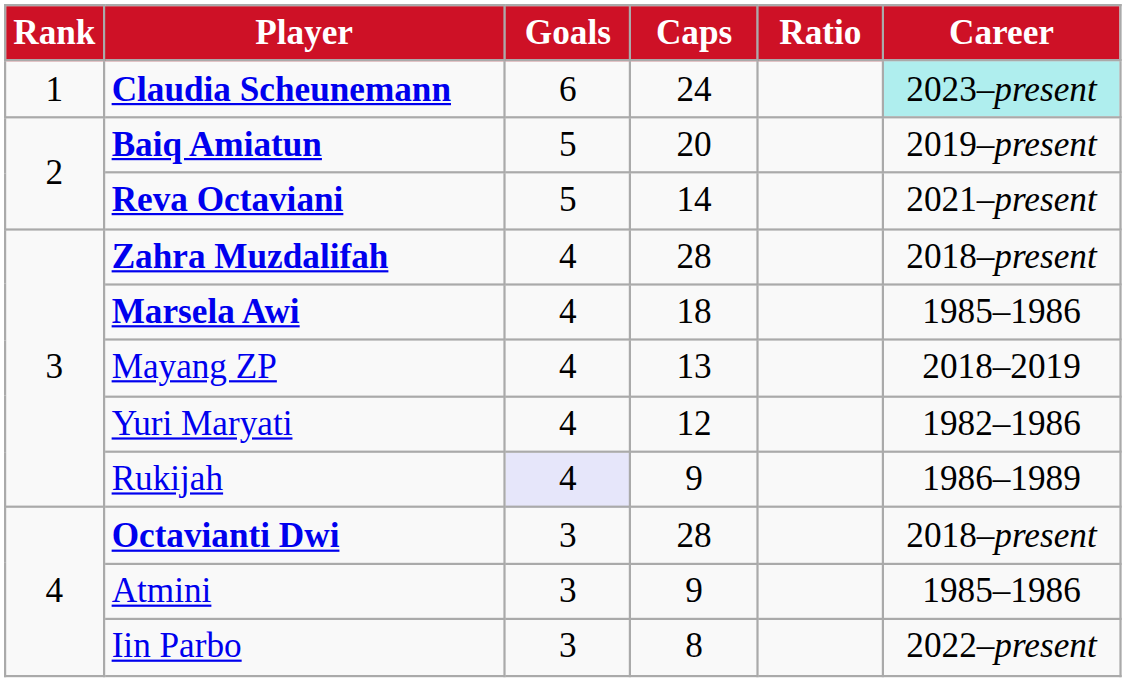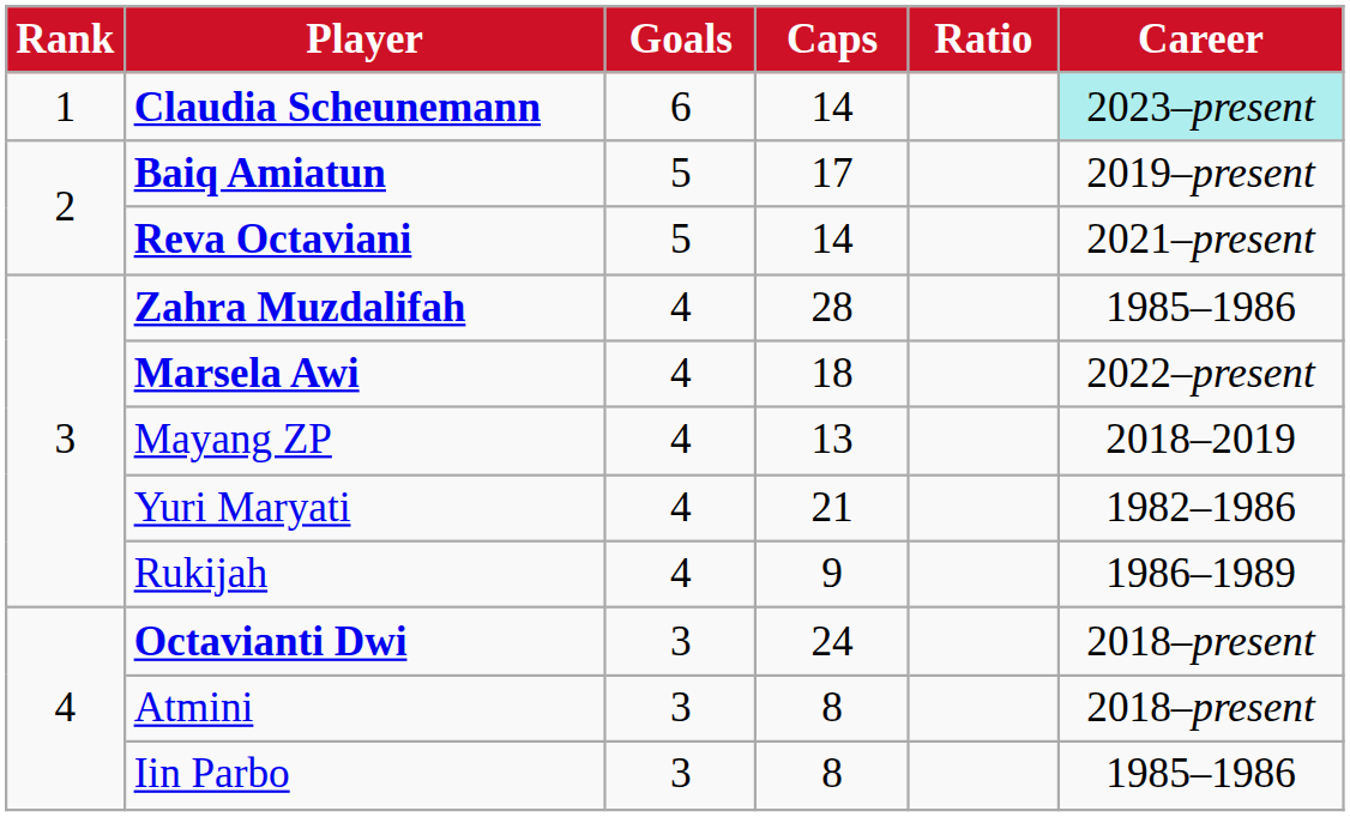Claudia Scheunemann | Caps: 24 -> 14
Baiq Amiatun | Caps: 20 -> 17
Zahra Muzdalifah | Career: 2018–present -> 1985–1986
Marsela Awi | Career: 1985–1986 -> 2022–present
Yuri Maryati | Caps: 12 -> 21
Rukijah | Goals: lavender background -> no background
Octavianti Dwi | Caps: 28 -> 24
Atmini | Caps: 9 -> 8
Atmini | Career: 1985–1986 -> 2018–present
Iin Parbo | Career: 2022–present -> 1985–1986
